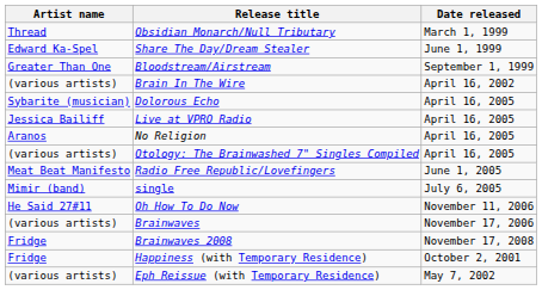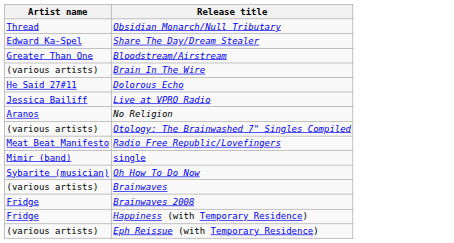- column: Date released | March 1, 1999 | June 1, 1999 | September 1, 1999 | April 16, 2002 | April 16, 2005 | April 16, 2005 | April 16, 2005 | April 16, 2005 | June 1, 2005 | July 6, 2005 | November 11, 2006 | November 17, 2006 | November 17, 2008 | October 2, 2001 | May 7, 2002
Dolorous Echo | Artist name: Sybarite (musician) -> He Said 27#11
Oh How To Do Now | Artist name: He Said 27#11 -> Sybarite (musician)
